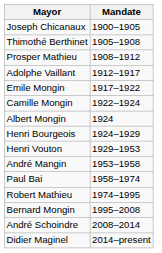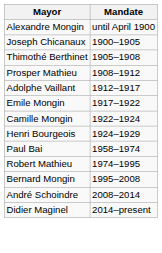+ row: Alexandre Mongin | until April 1900
- row: Albert Mongin | 1924
- row: Henri Vouton | 1929–1953
- row: André Mangin | 1953–1958
